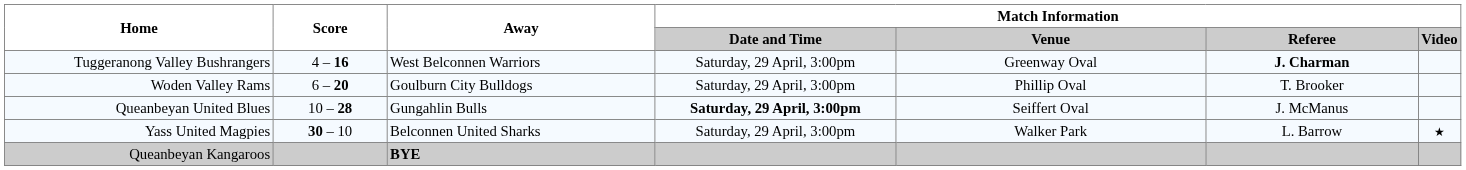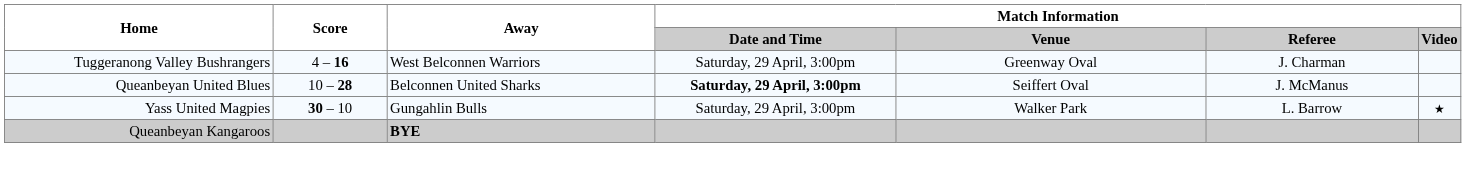Tuggeranong Valley Bushrangers | Match Information / Referee: bold -> normal
- row: Woden Valley Rams | 6 – 20 | Goulburn City Bulldogs | Saturday, 29 April, 3:00pm | Phillip Oval | T. Brooker
Queanbeyan United Blues | Away: Gungahlin Bulls -> Belconnen United Sharks
Yass United Magpies | Away: Belconnen United Sharks -> Gungahlin Bulls
